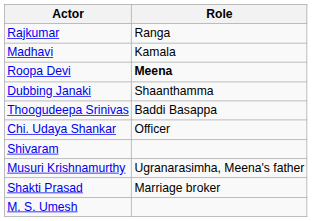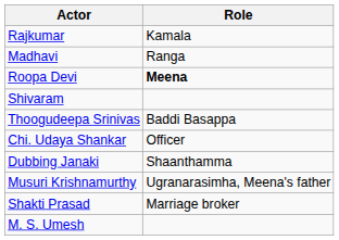Rajkumar | Role: Ranga -> Kamala
Madhavi | Role: Kamala -> Ranga
rows swapped: Dubbing Janaki <-> Shivaram
